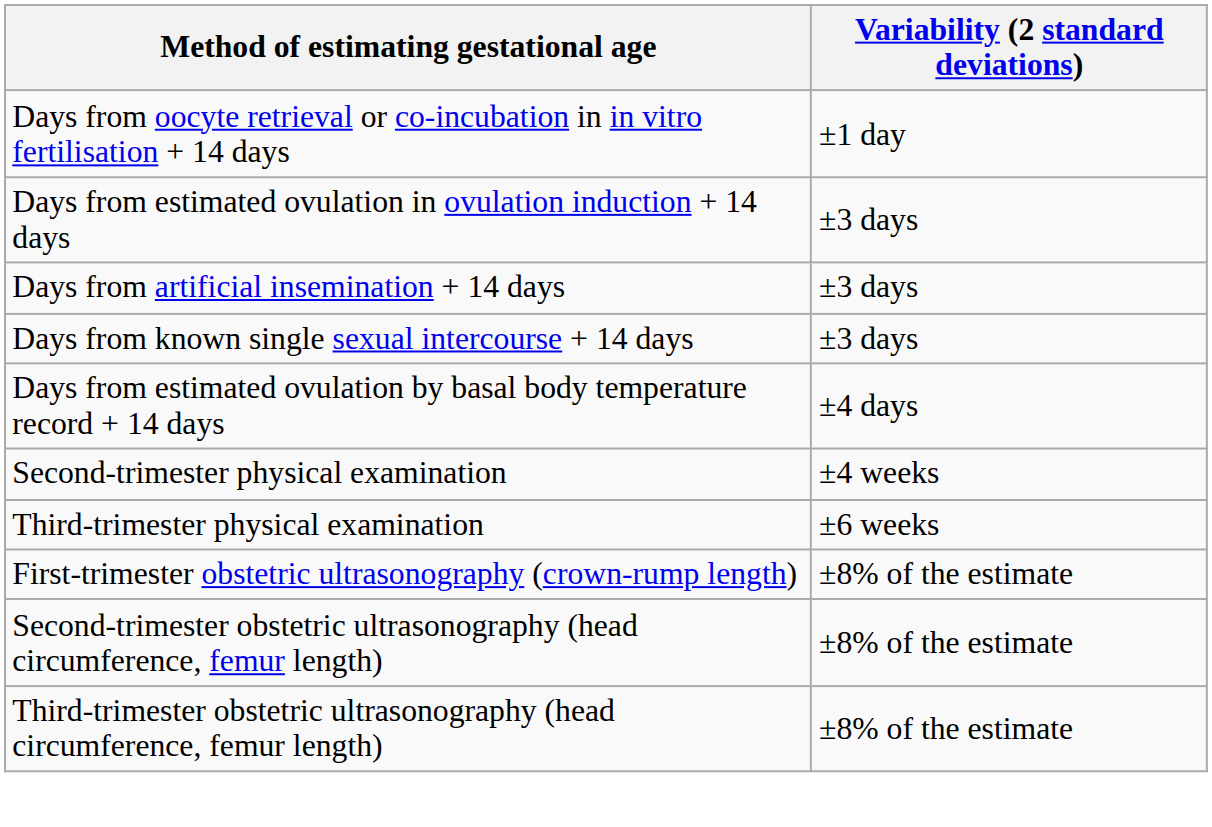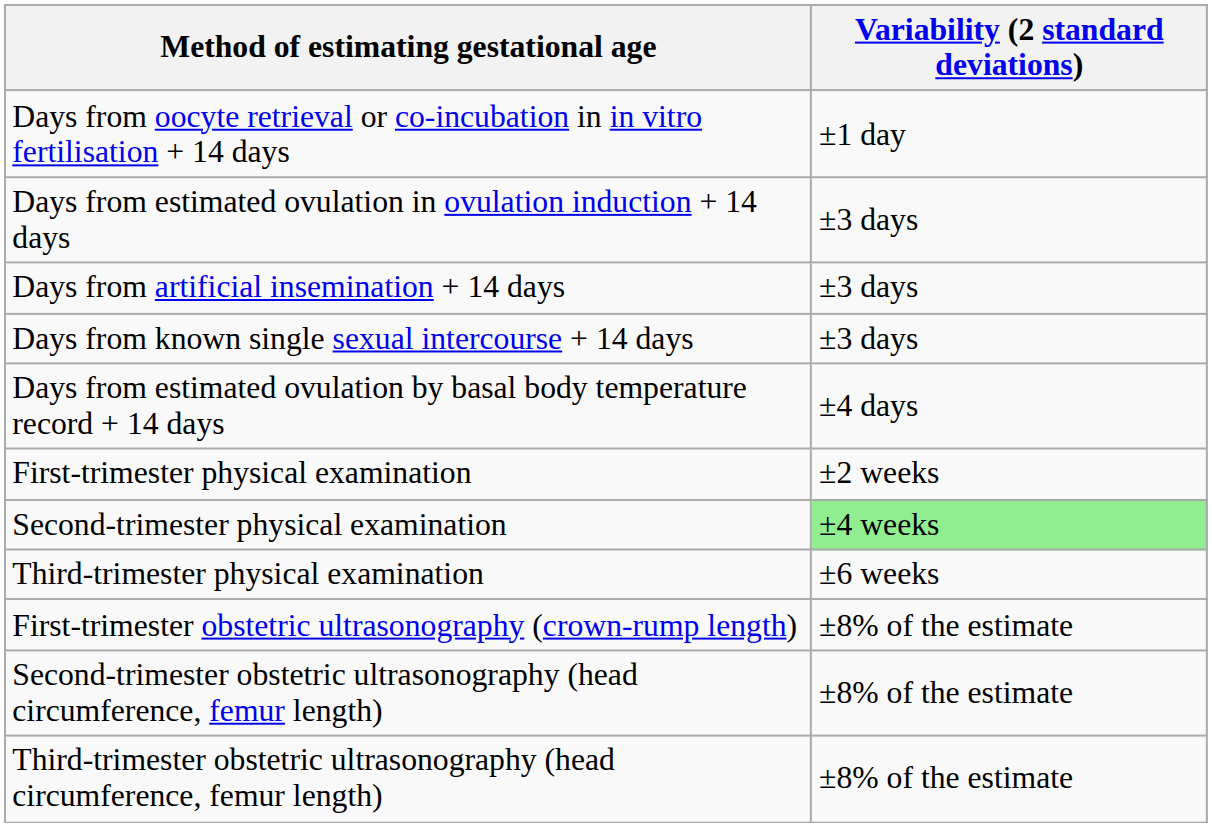+ row: First-trimester physical examination | ±2 weeks
Second-trimester physical examination | Variability (2 standard deviations): no background -> lightgreen background
